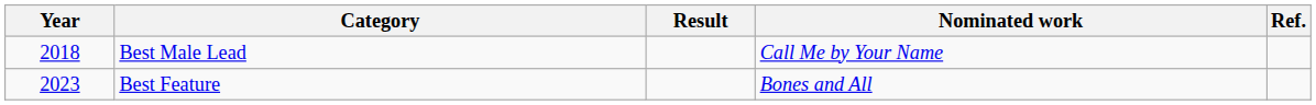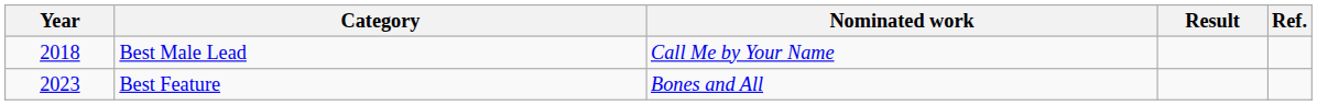columns swapped: Nominated work <-> Result
